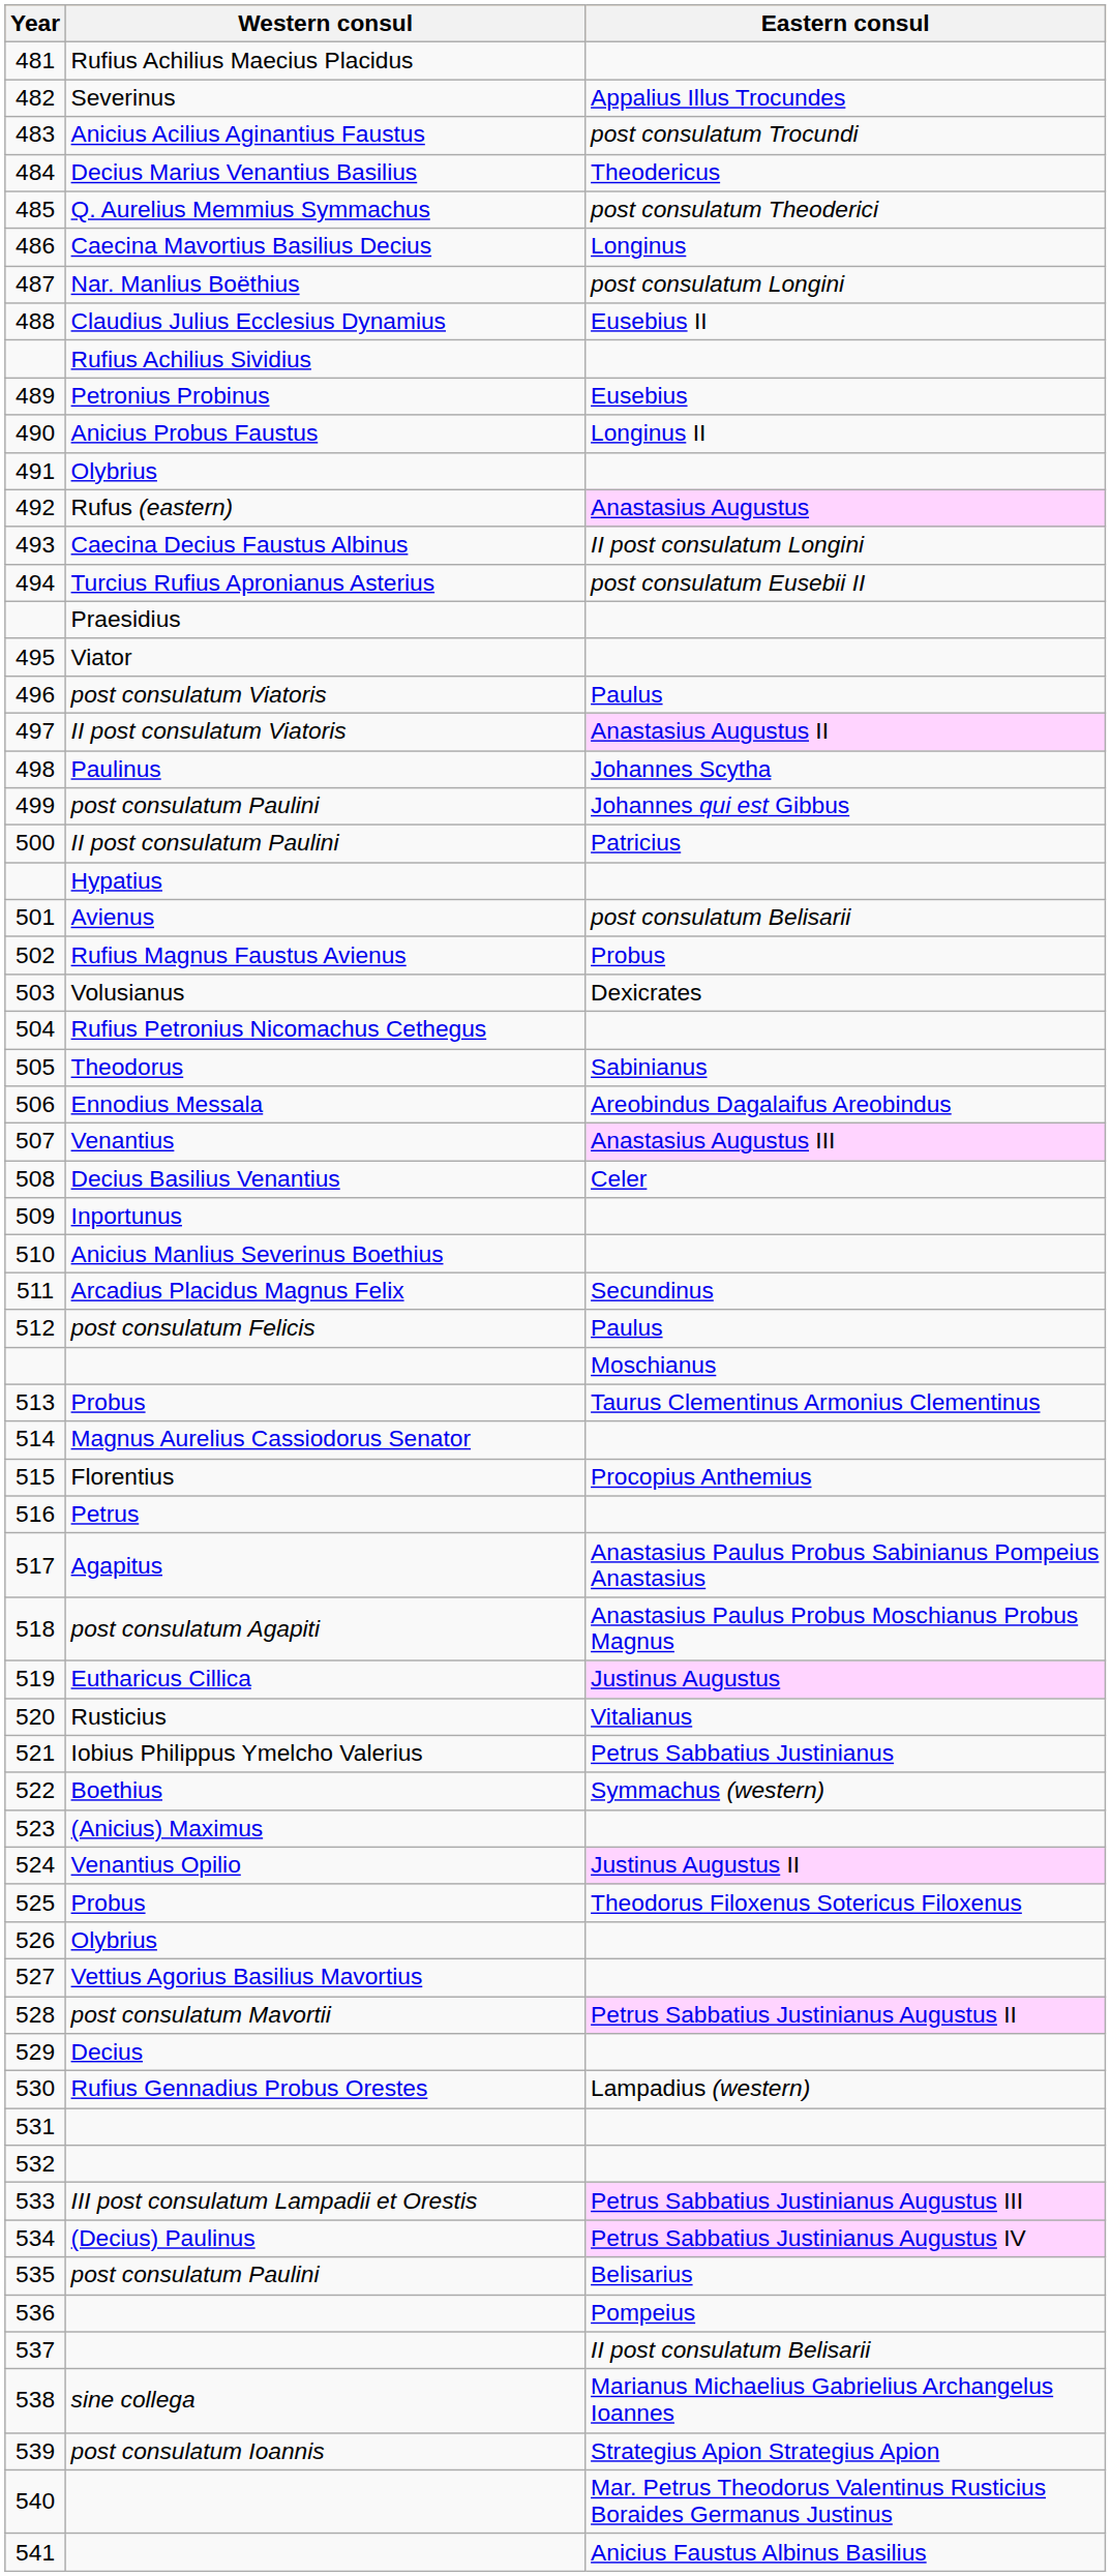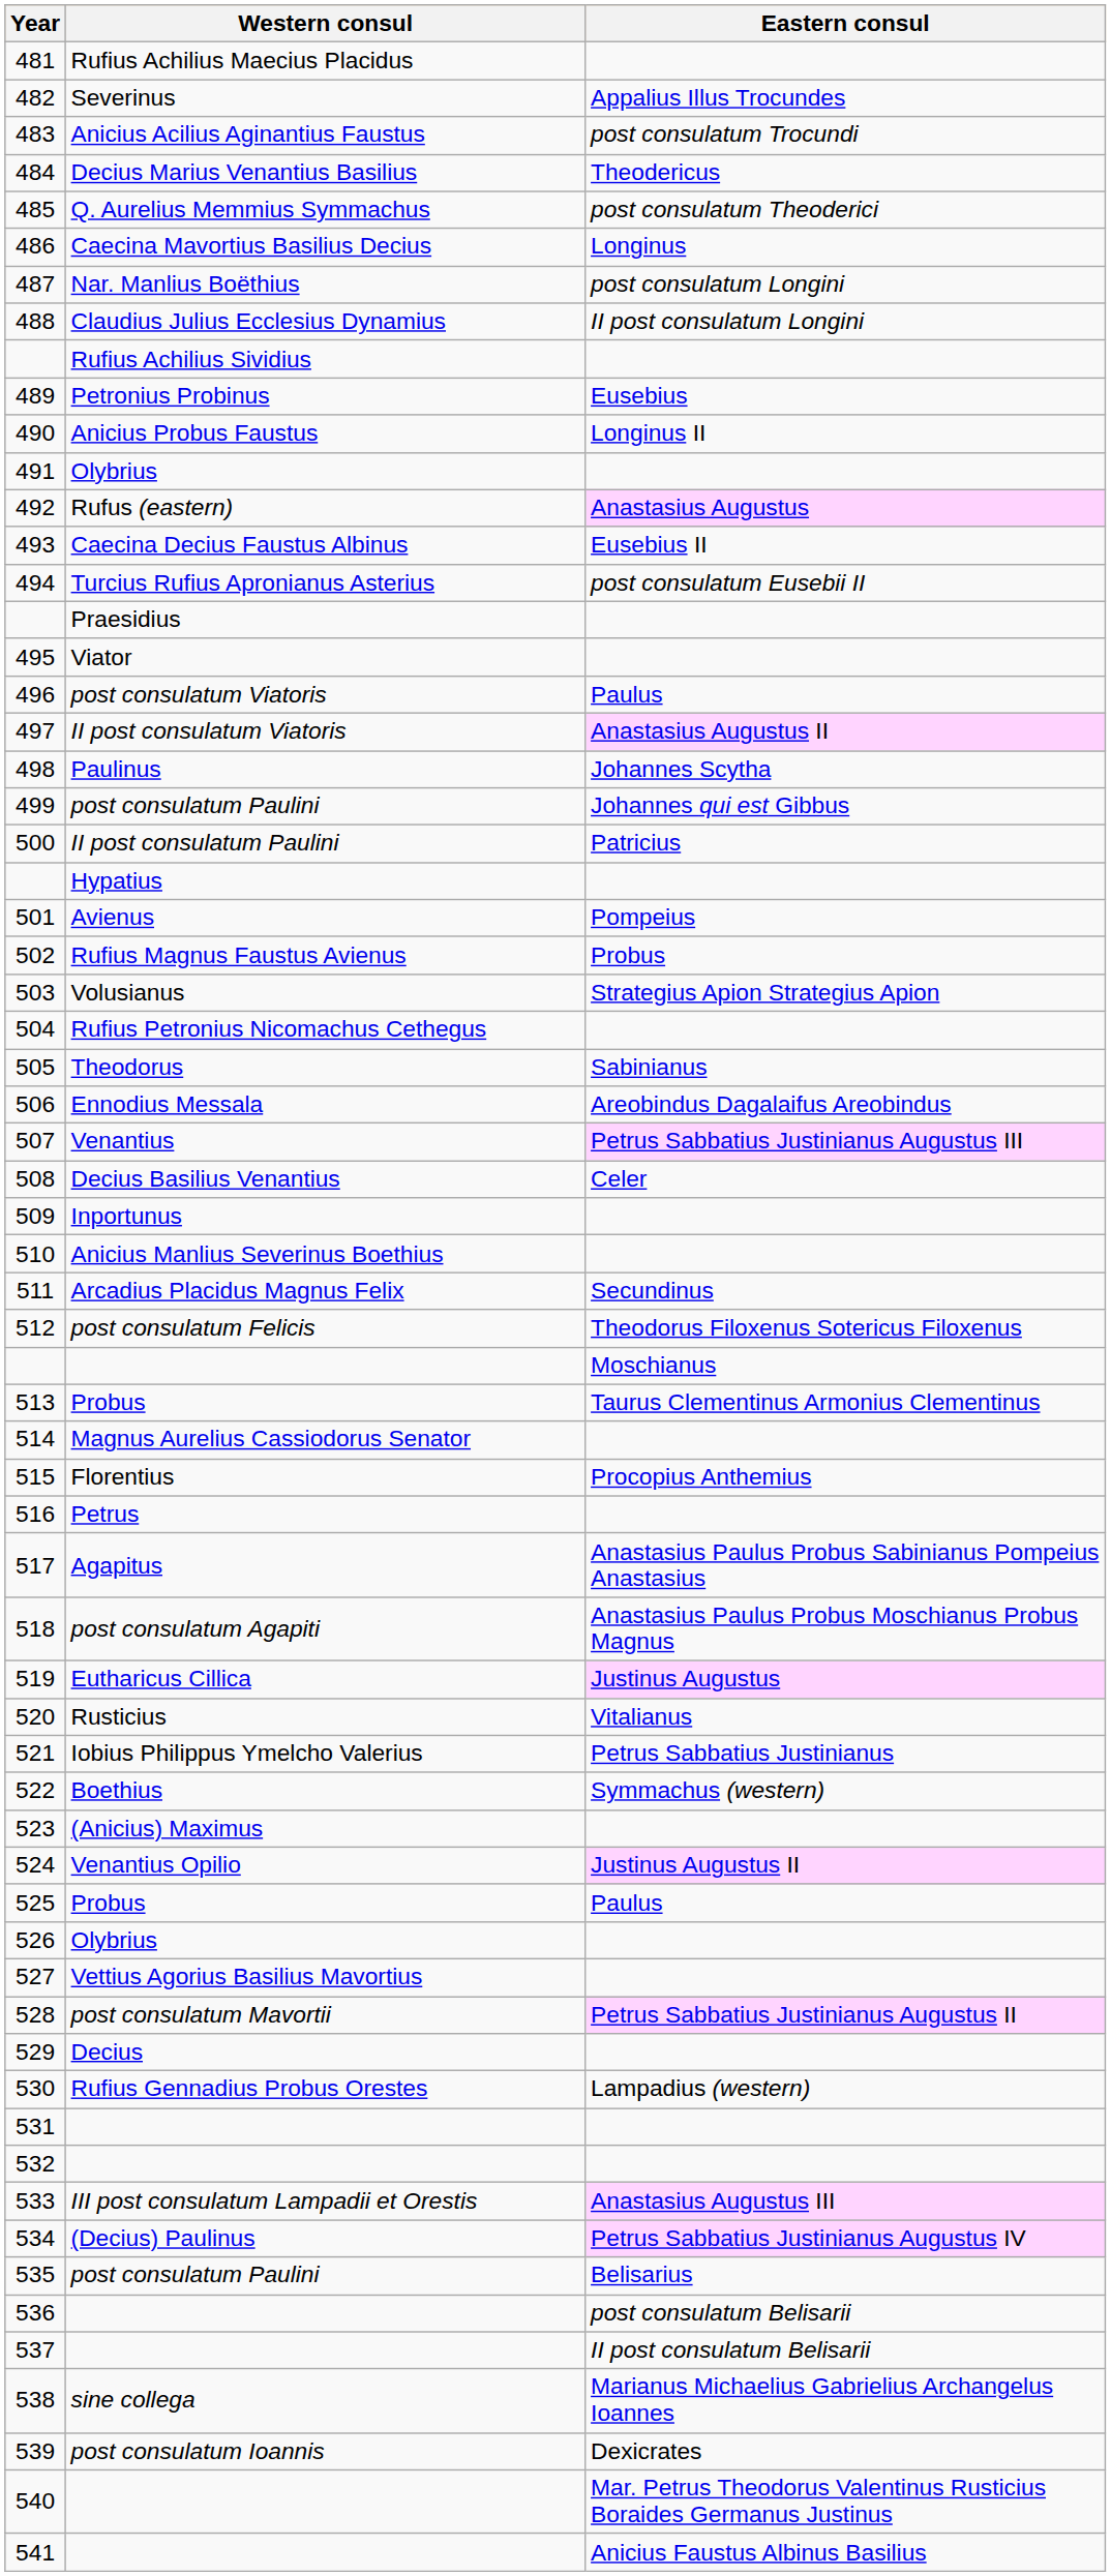488 | Eastern consul: Eusebius II -> II post consulatum Longini
493 | Eastern consul: II post consulatum Longini -> Eusebius II
501 | Eastern consul: post consulatum Belisarii -> Pompeius
503 | Eastern consul: Dexicrates -> Strategius Apion Strategius Apion
507 | Eastern consul: Anastasius Augustus III -> Petrus Sabbatius Justinianus Augustus III
512 | Eastern consul: Paulus -> Theodorus Filoxenus Sotericus Filoxenus
525 | Eastern consul: Theodorus Filoxenus Sotericus Filoxenus -> Paulus
533 | Eastern consul: Petrus Sabbatius Justinianus Augustus III -> Anastasius Augustus III
536 | Eastern consul: Pompeius -> post consulatum Belisarii
539 | Eastern consul: Strategius Apion Strategius Apion -> Dexicrates
